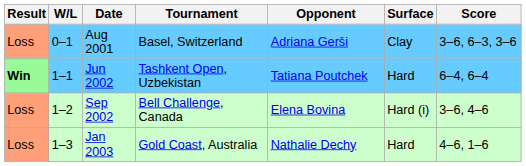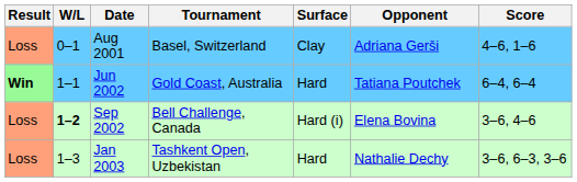columns swapped: Surface <-> Opponent
Aug 2001 | Score: 3–6, 6–3, 3–6 -> 4–6, 1–6
Jun 2002 | Tournament: Tashkent Open, Uzbekistan -> Gold Coast, Australia
Sep 2002 | W/L: normal -> bold
Jan 2003 | Tournament: Gold Coast, Australia -> Tashkent Open, Uzbekistan
Jan 2003 | Score: 4–6, 1–6 -> 3–6, 6–3, 3–6
